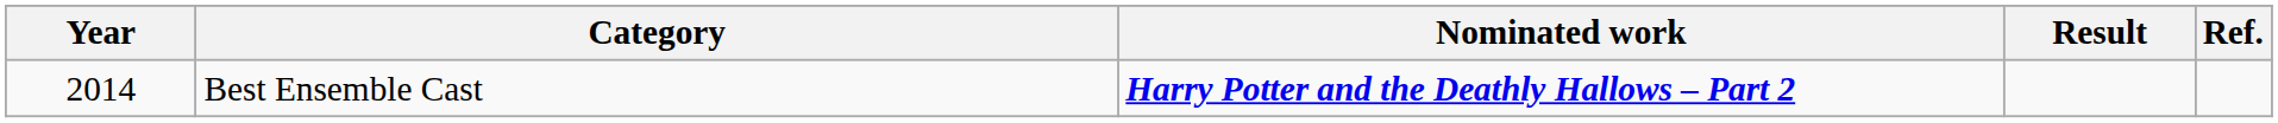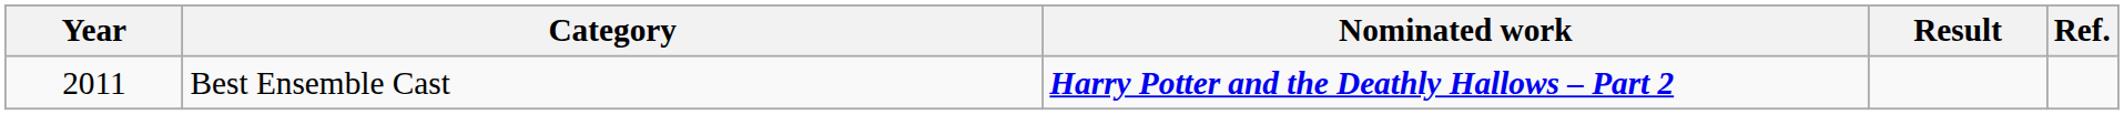Best Ensemble Cast | Year: 2014 -> 2011
